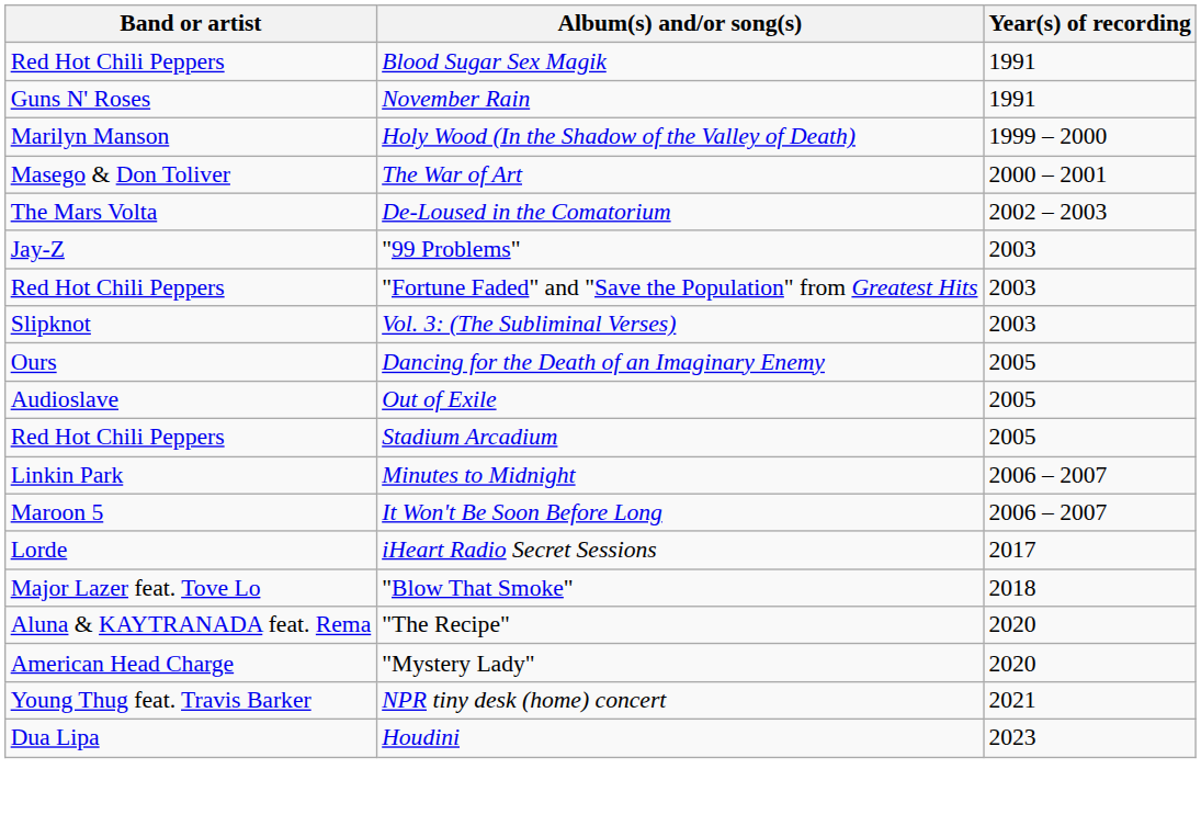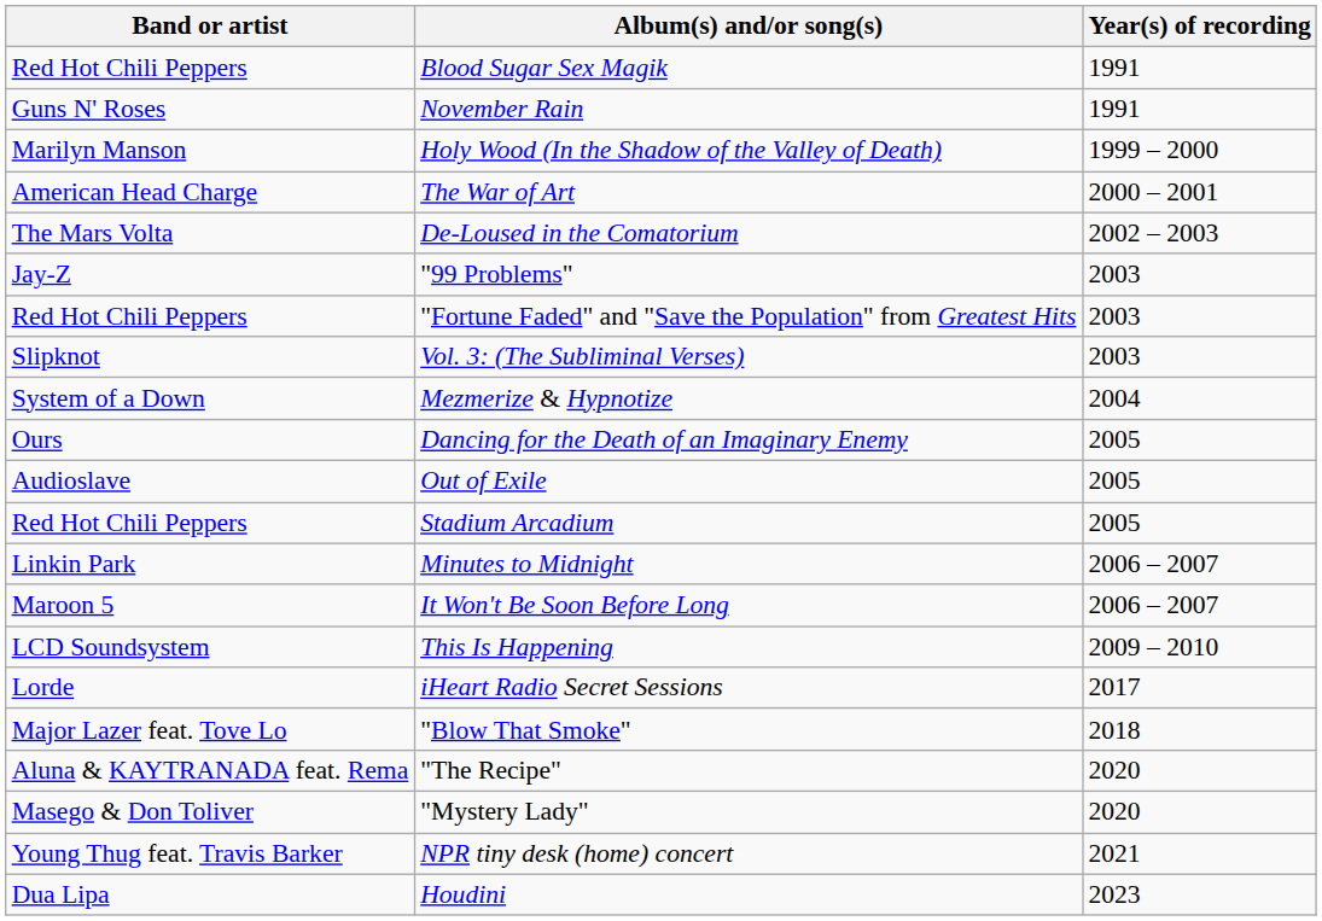The War of Art | Band or artist: Masego & Don Toliver -> American Head Charge
+ row: System of a Down | Mezmerize & Hypnotize | 2004
+ row: LCD Soundsystem | This Is Happening | 2009 – 2010
"Mystery Lady" | Band or artist: American Head Charge -> Masego & Don Toliver
